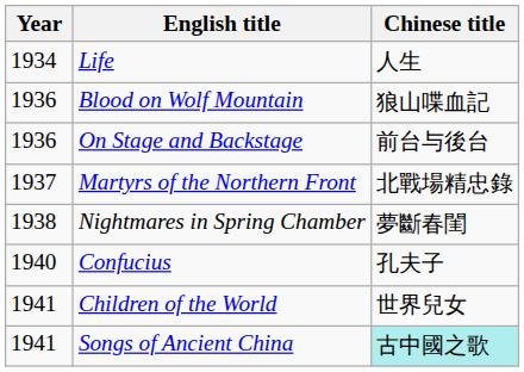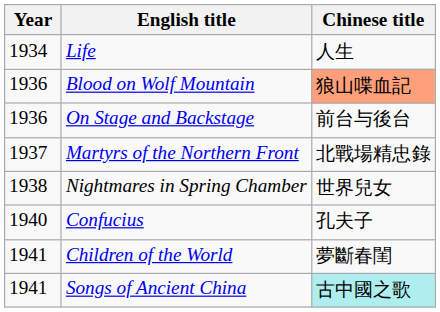Blood on Wolf Mountain | Chinese title: no background -> lightsalmon background
Nightmares in Spring Chamber | Chinese title: 夢斷春閨 -> 世界兒女
Children of the World | Chinese title: 世界兒女 -> 夢斷春閨
